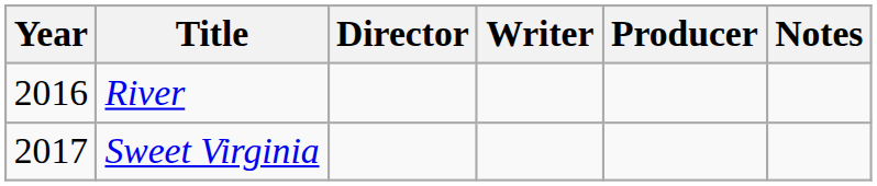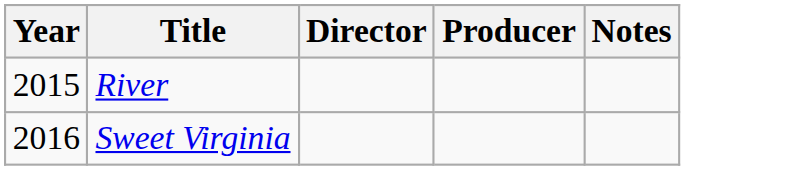- column: Writer
River | Year: 2016 -> 2015
Sweet Virginia | Year: 2017 -> 2016
